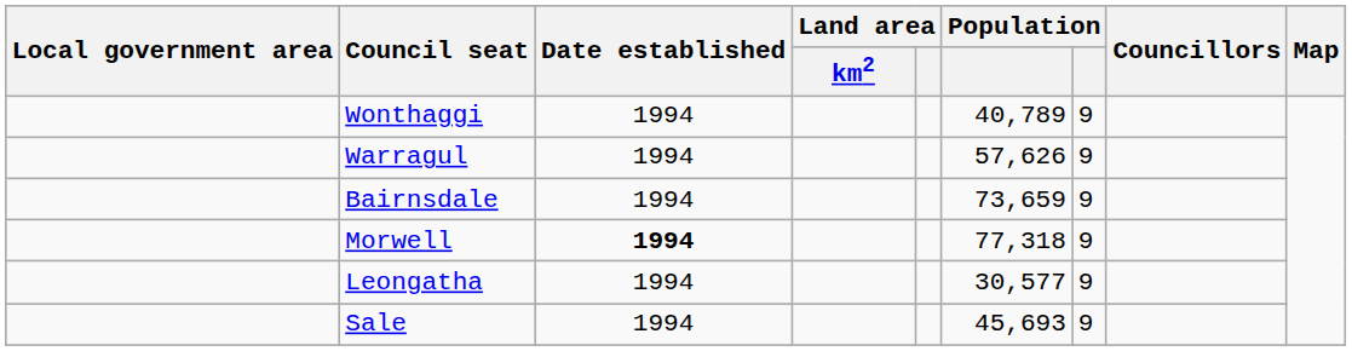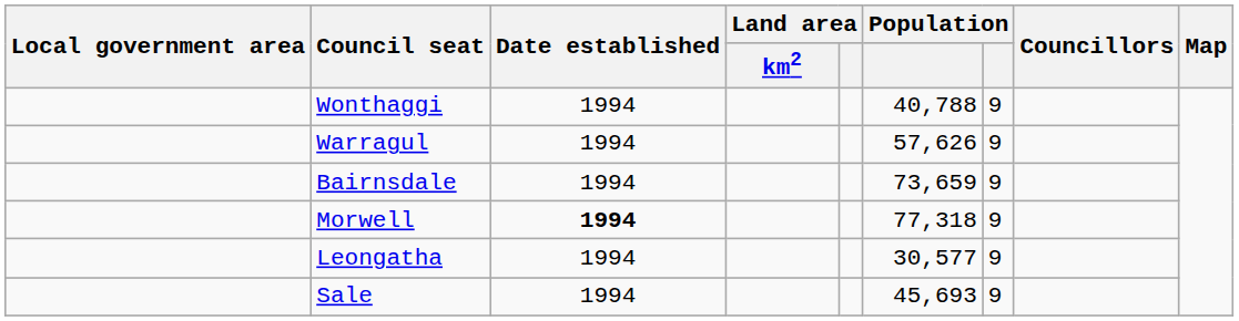Wonthaggi | column 6: 40,789 -> 40,788
